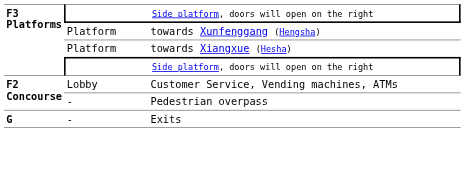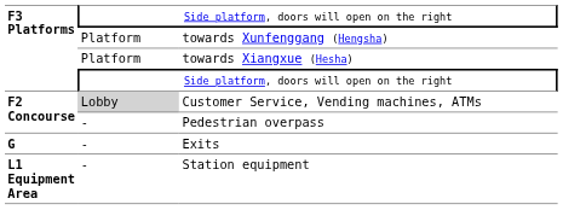Customer Service, Vending machines, ATMs | column 2: no background -> lightgrey background
+ row: L1 Equipment Area | - | Station equipment
